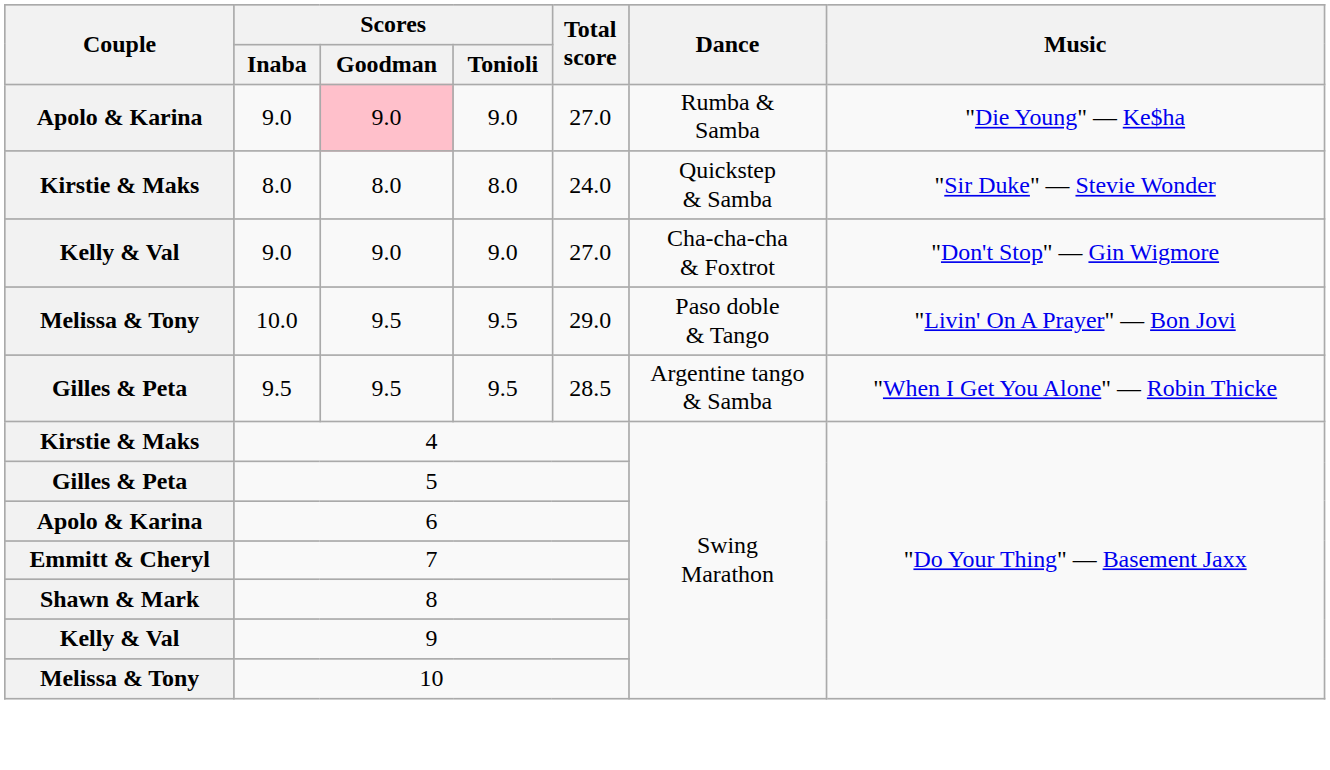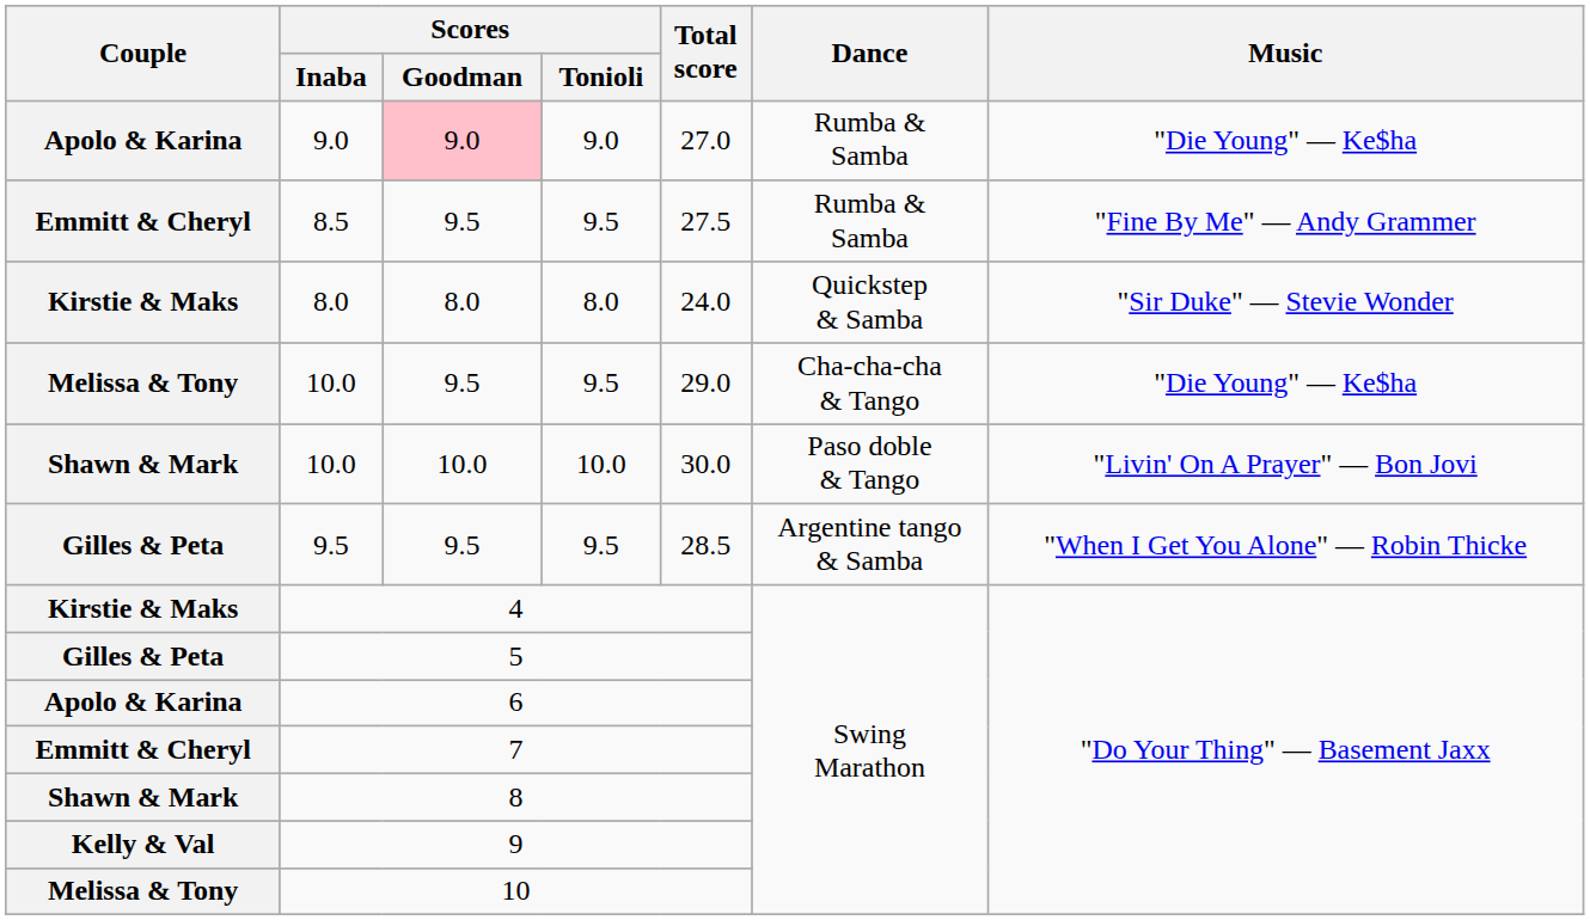+ row: Emmitt & Cheryl | 8.5 | 9.5 | 9.5 | 27.5 | Rumba & Samba | "Fine By Me" — Andy Grammer
- row: Kelly & Val | 9.0 | 9.0 | 9.0 | 27.0 | Cha-cha-cha & Foxtrot | "Don't Stop" — Gin Wigmore
Melissa & Tony / 10.0 | Dance: Paso doble & Tango -> Cha-cha-cha & Tango
Melissa & Tony / 10.0 | Music: "Livin' On A Prayer" — Bon Jovi -> "Die Young" — Ke$ha
+ row: Shawn & Mark | 10.0 | 10.0 | 10.0 | 30.0 | Paso doble & Tango | "Livin' On A Prayer" — Bon Jovi
